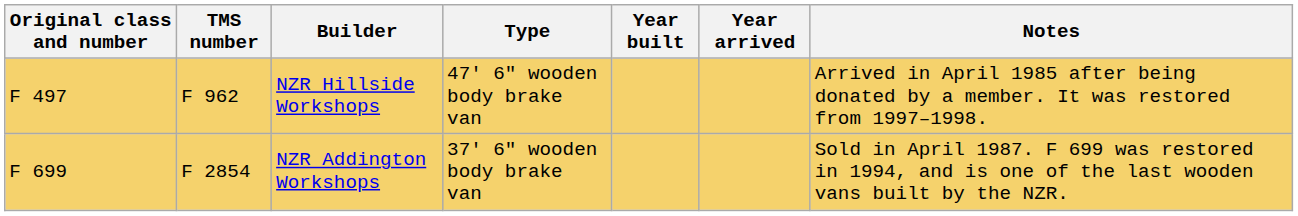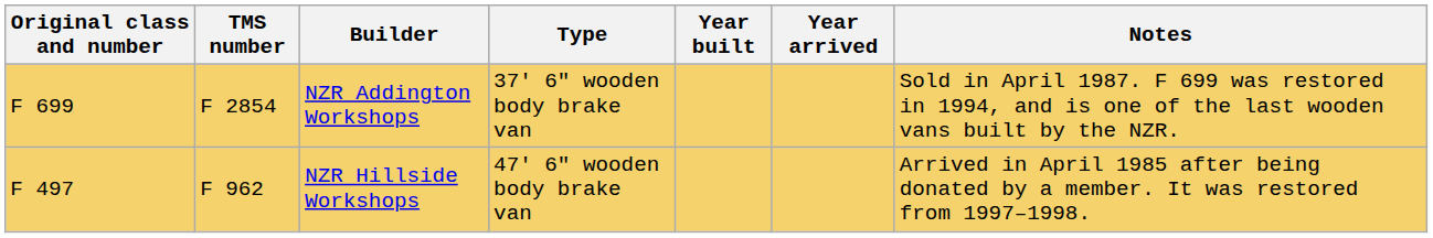rows swapped: NZR Hillside Workshops <-> NZR Addington Workshops
